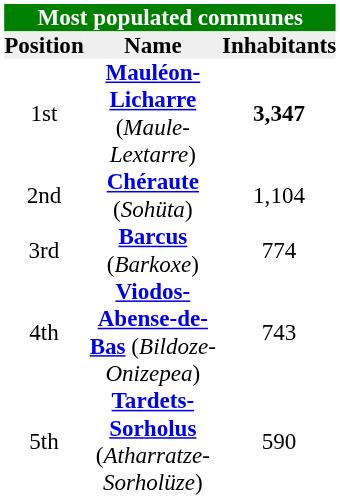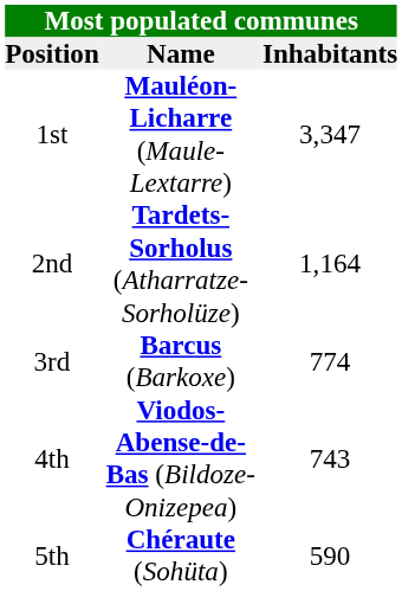1st | Inhabitants: bold -> normal
2nd | Name: Chéraute (Sohüta) -> Tardets-Sorholus (Atharratze-Sorholüze)
2nd | Inhabitants: 1,104 -> 1,164
5th | Name: Tardets-Sorholus (Atharratze-Sorholüze) -> Chéraute (Sohüta)
